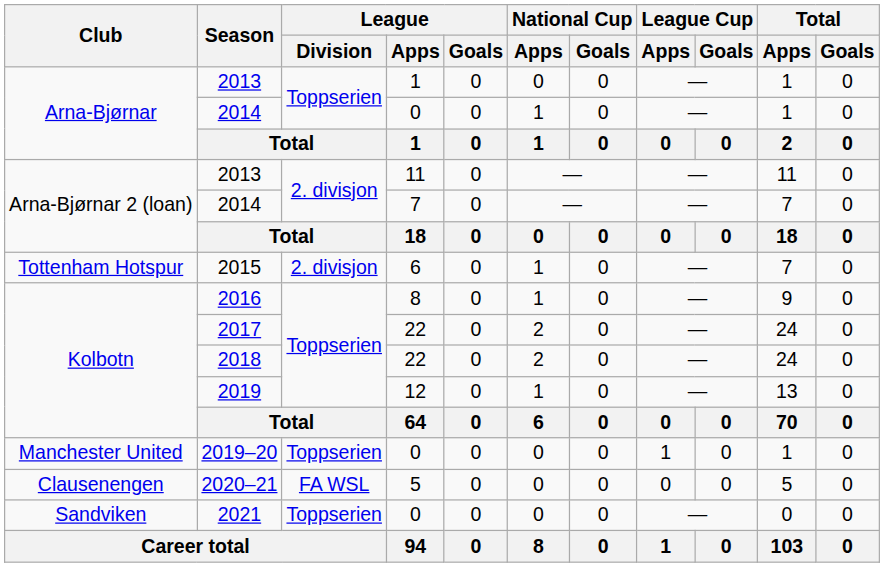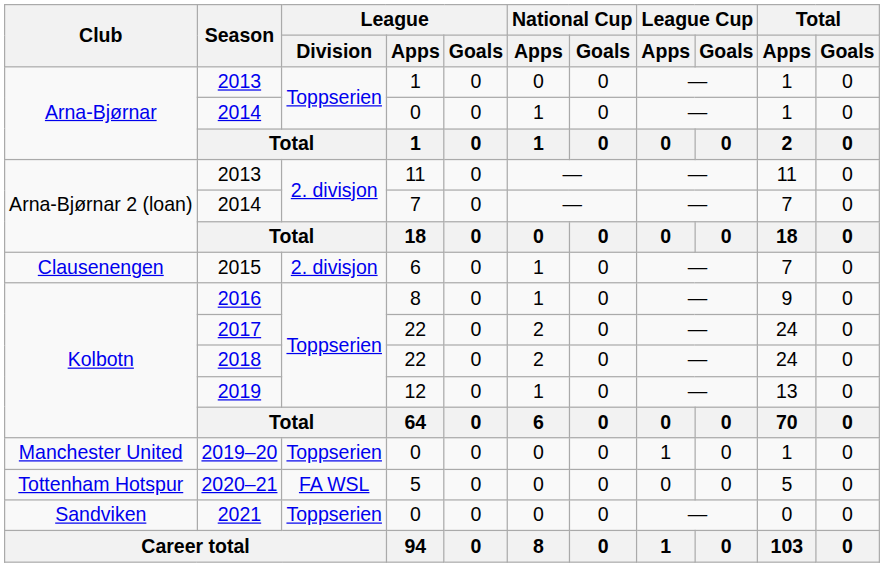2015 | Club: Tottenham Hotspur -> Clausenengen
2020–21 | Club: Clausenengen -> Tottenham Hotspur
